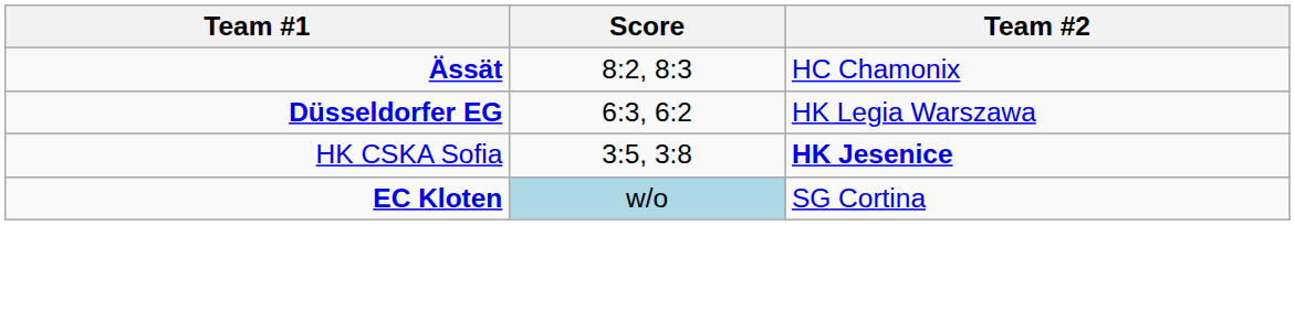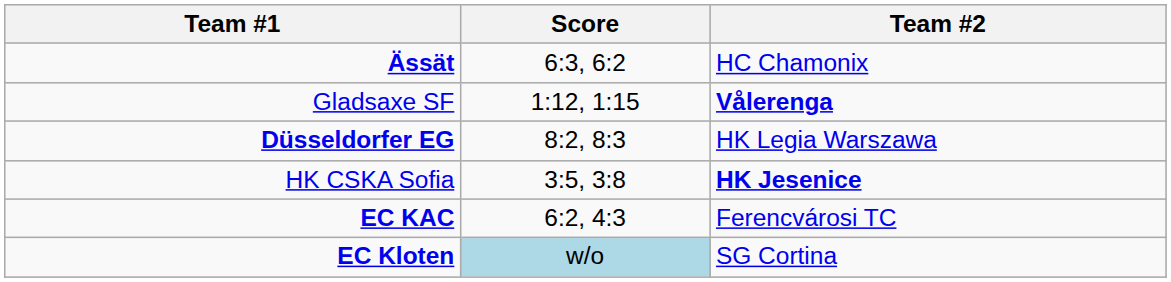Ässät | Score: 8:2, 8:3 -> 6:3, 6:2
+ row: Gladsaxe SF | 1:12, 1:15 | Vålerenga
Düsseldorfer EG | Score: 6:3, 6:2 -> 8:2, 8:3
+ row: EC KAC | 6:2, 4:3 | Ferencvárosi TC
